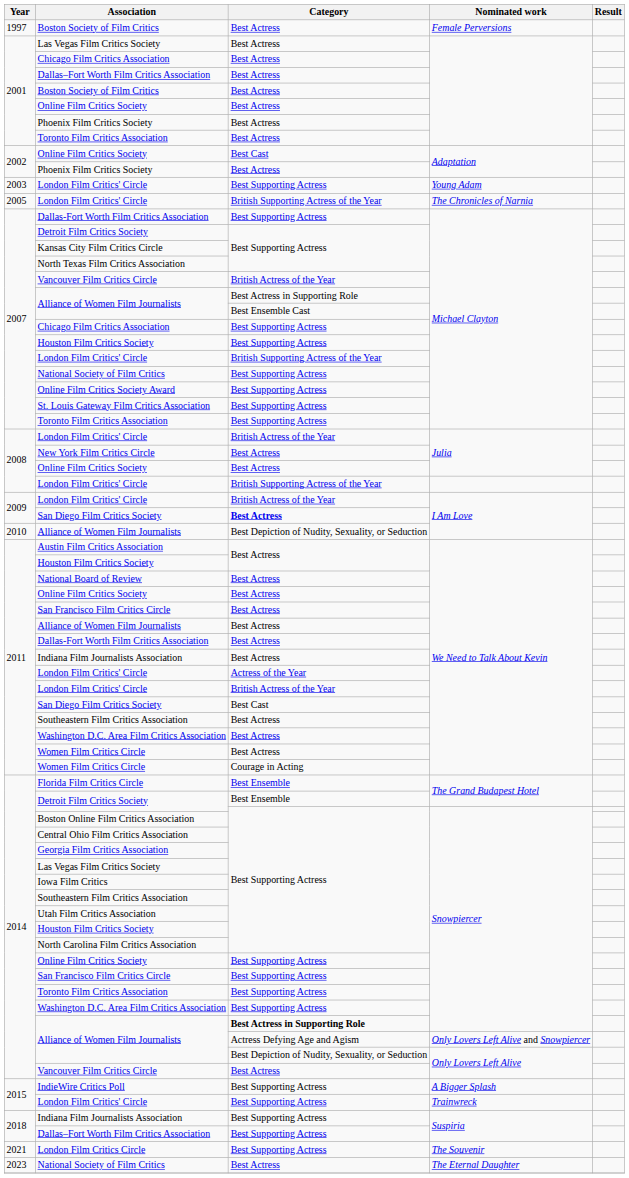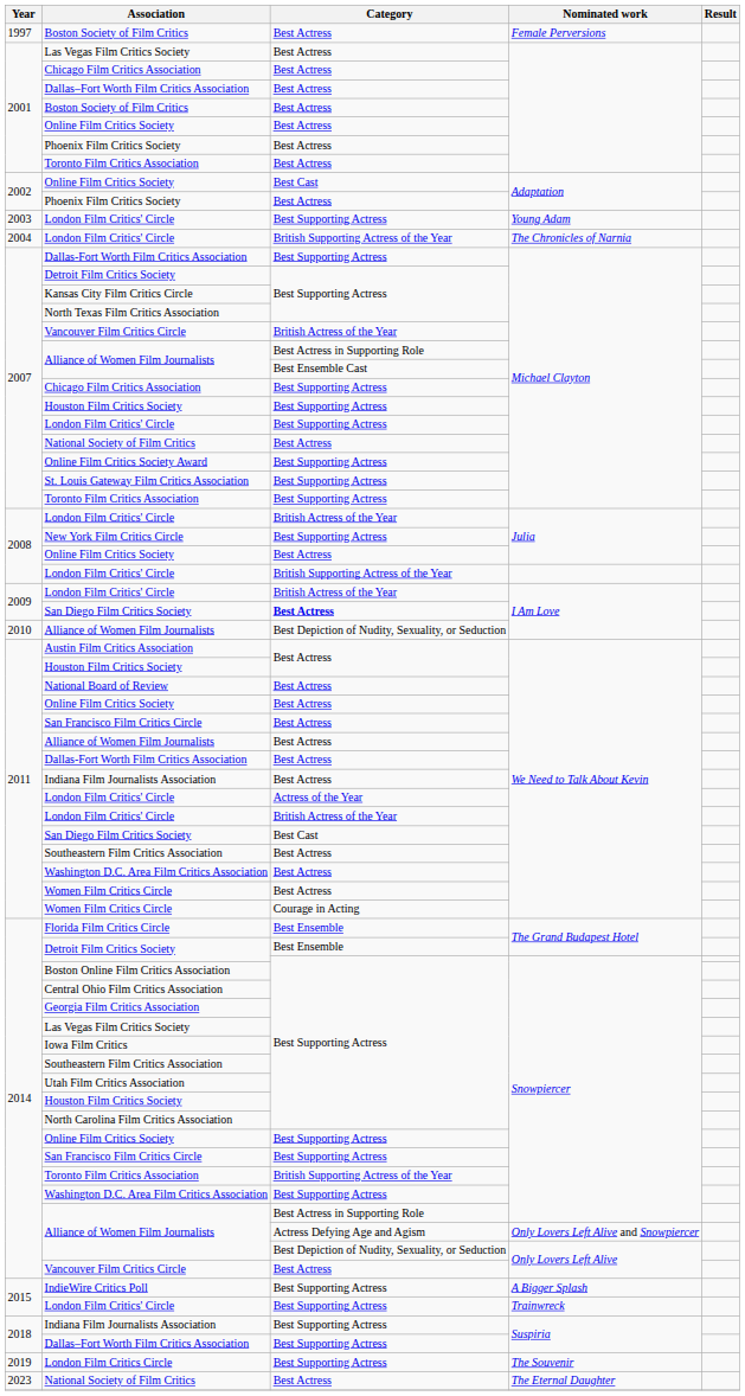London Film Critics' Circle / The Chronicles of Narnia | Year: 2005 -> 2004
London Film Critics' Circle / Michael Clayton | Category: British Supporting Actress of the Year -> Best Supporting Actress
National Society of Film Critics / Michael Clayton | Category: Best Supporting Actress -> Best Actress
New York Film Critics Circle | Category: Best Actress -> Best Supporting Actress
Toronto Film Critics Association / Snowpiercer | Category: Best Supporting Actress -> British Supporting Actress of the Year
Alliance of Women Film Journalists / Snowpiercer | Category: bold -> normal
London Film Critics Circle | Year: 2021 -> 2019
